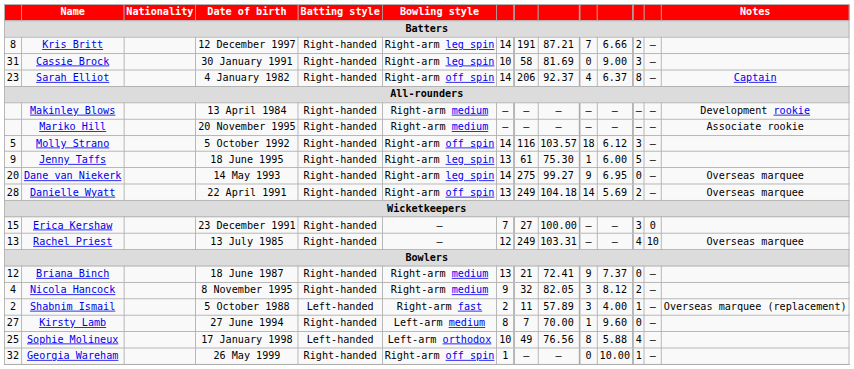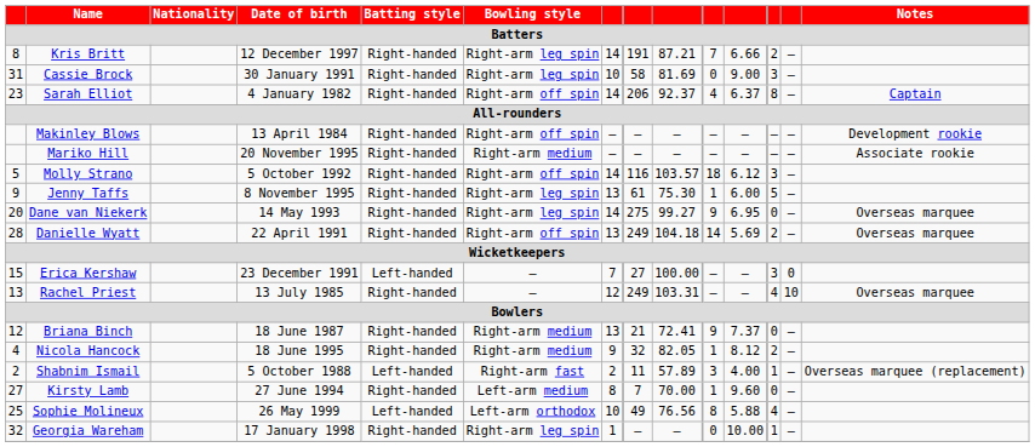Makinley Blows | Bowling style: Right-arm medium -> Right-arm off spin
Jenny Taffs | Date of birth: 18 June 1995 -> 8 November 1995
Erica Kershaw | Batting style: Right-handed -> Left-handed
Nicola Hancock | Date of birth: 8 November 1995 -> 18 June 1995
Nicola Hancock | column 10: 3 -> 1
Sophie Molineux | Date of birth: 17 January 1998 -> 26 May 1999
Georgia Wareham | Date of birth: 26 May 1999 -> 17 January 1998
Georgia Wareham | Bowling style: Right-arm off spin -> Right-arm leg spin
